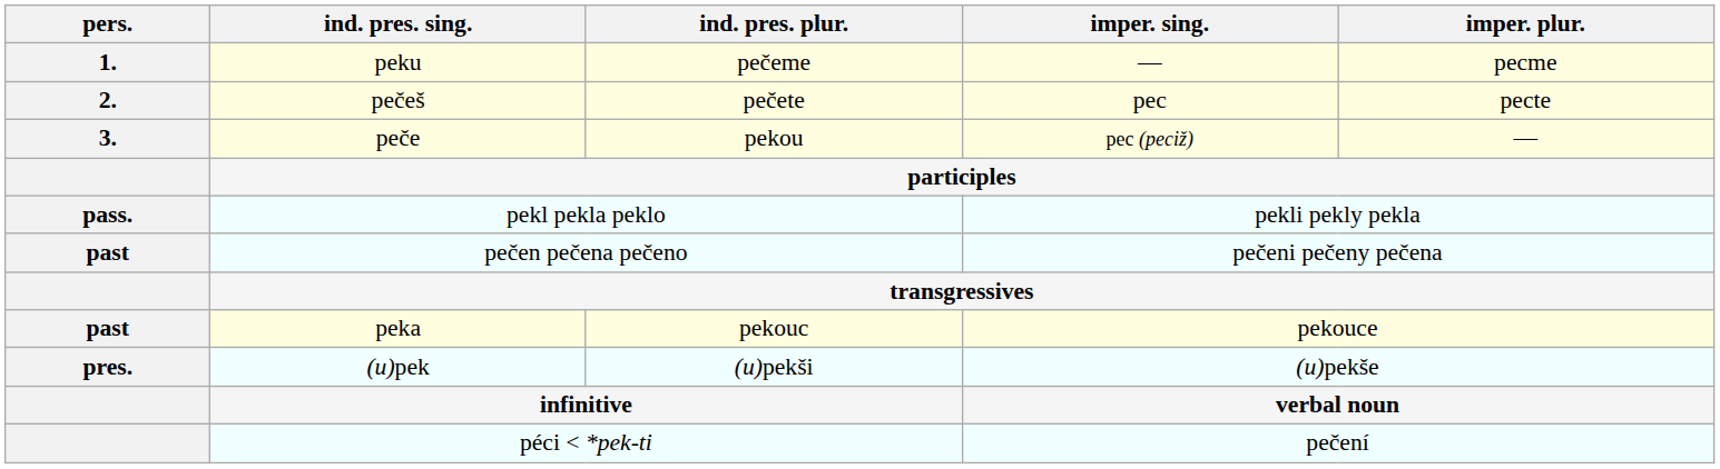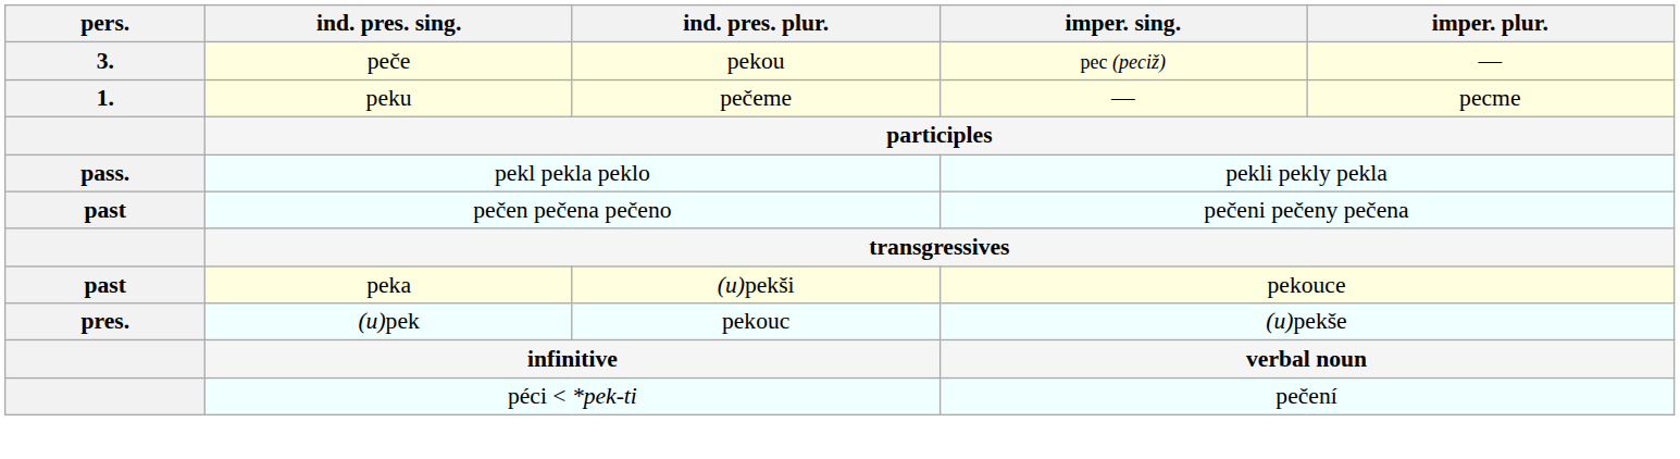rows swapped: peku <-> peče
- row: 2. | pečeš | pečete | pec | pecte
peka | ind. pres. plur.: pekouc -> (u)pekši
(u)pek | ind. pres. plur.: (u)pekši -> pekouc
